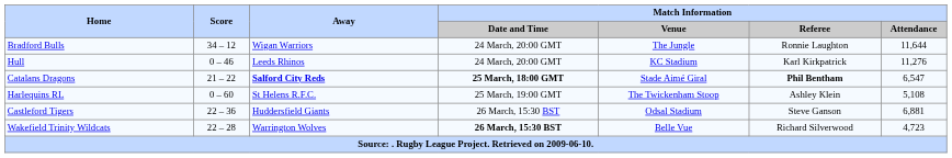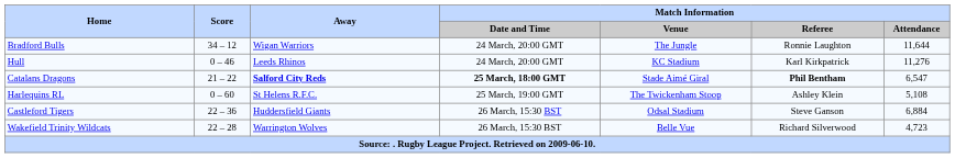Castleford Tigers | Match Information / Attendance: 6,881 -> 6,884
Wakefield Trinity Wildcats | Match Information / Date and Time: bold -> normal
